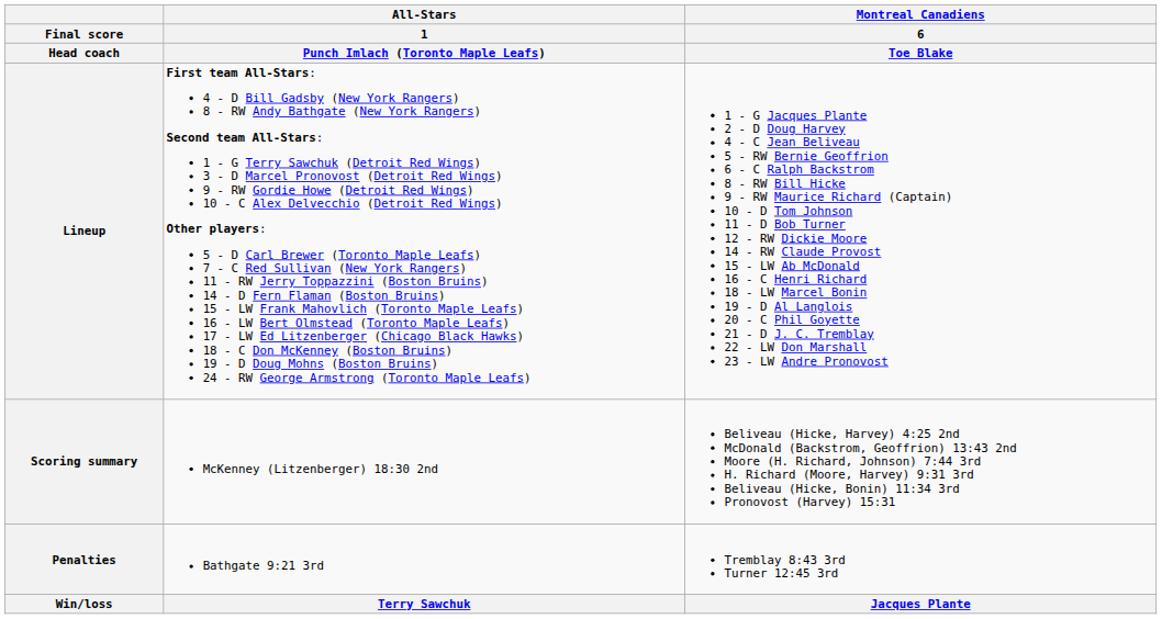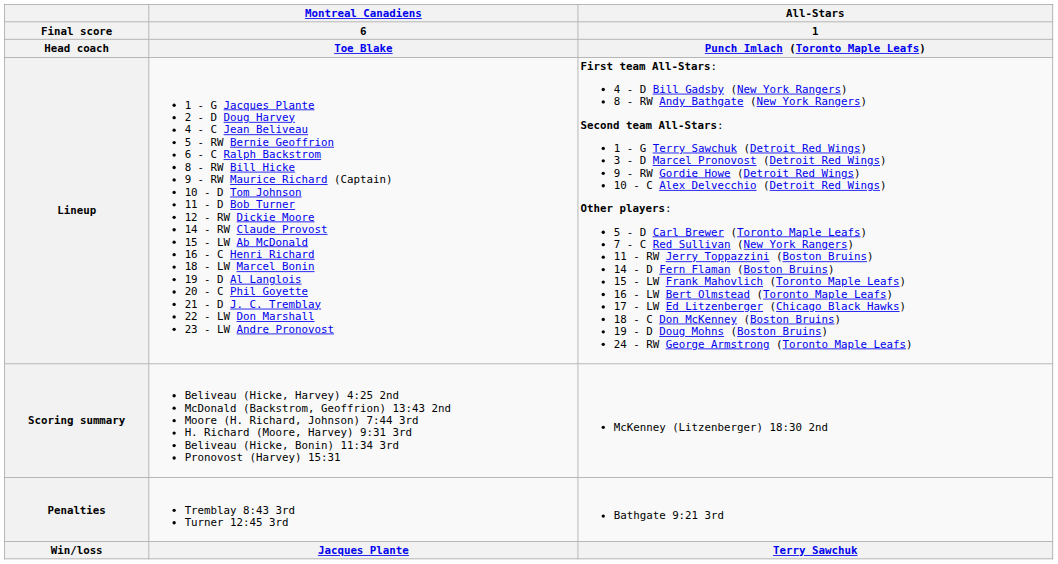columns swapped: Montreal Canadiens / 6 / Toe Blake <-> All-Stars / 1 / Punch Imlach (Toronto Maple Leafs)
